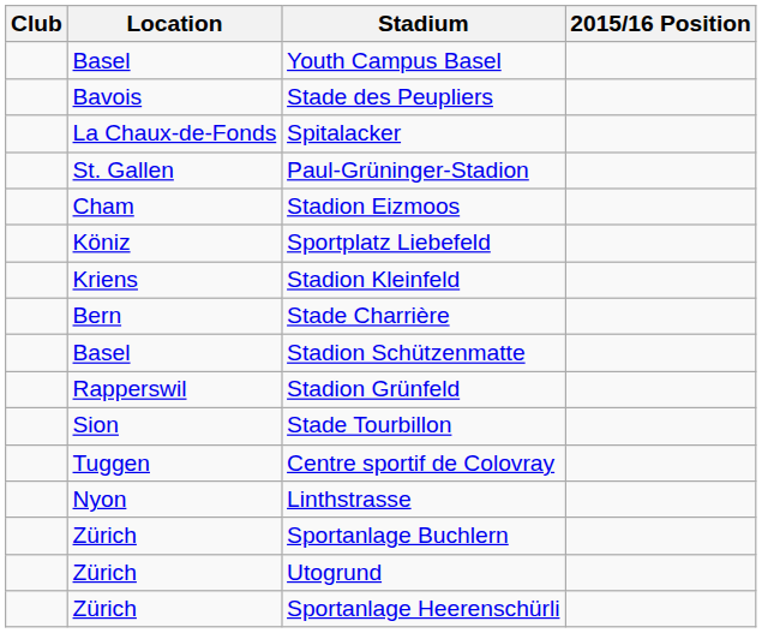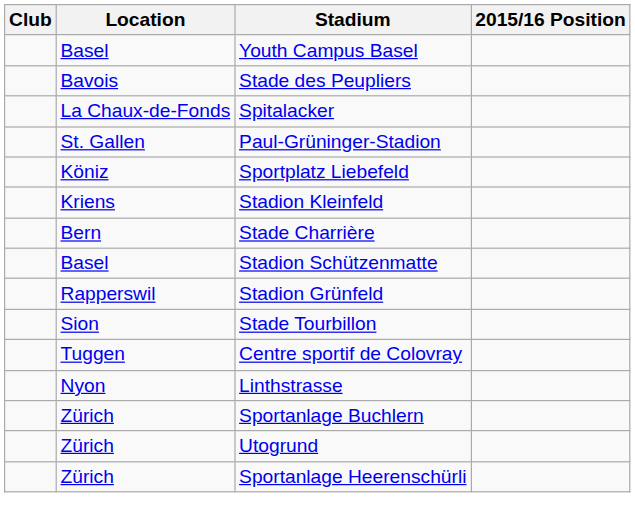- row: Cham | Stadion Eizmoos
